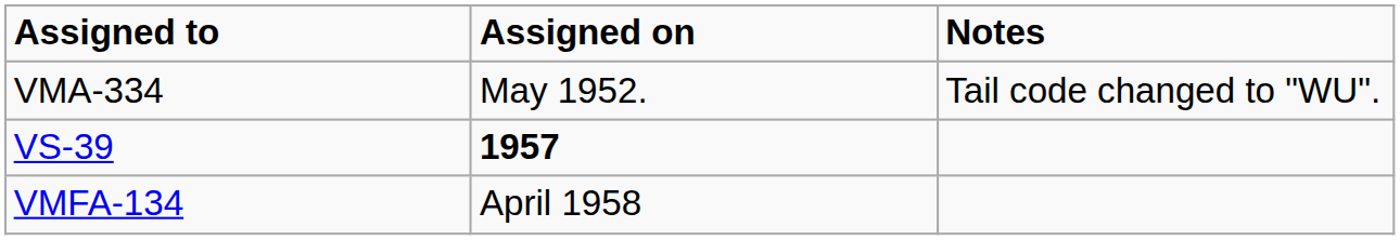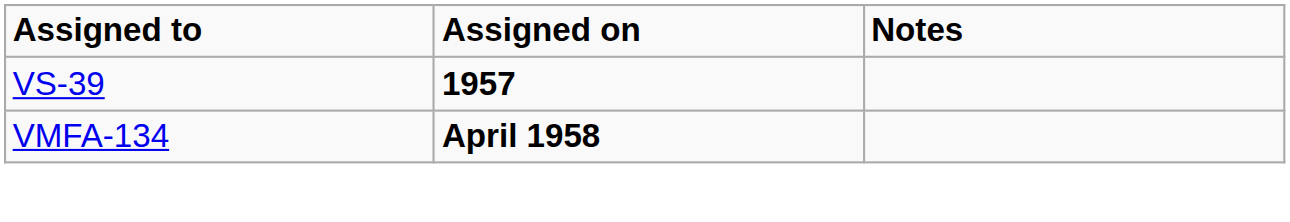- row: VMA-334 | May 1952. | Tail code changed to "WU".
VMFA-134 | Assigned on: normal -> bold
